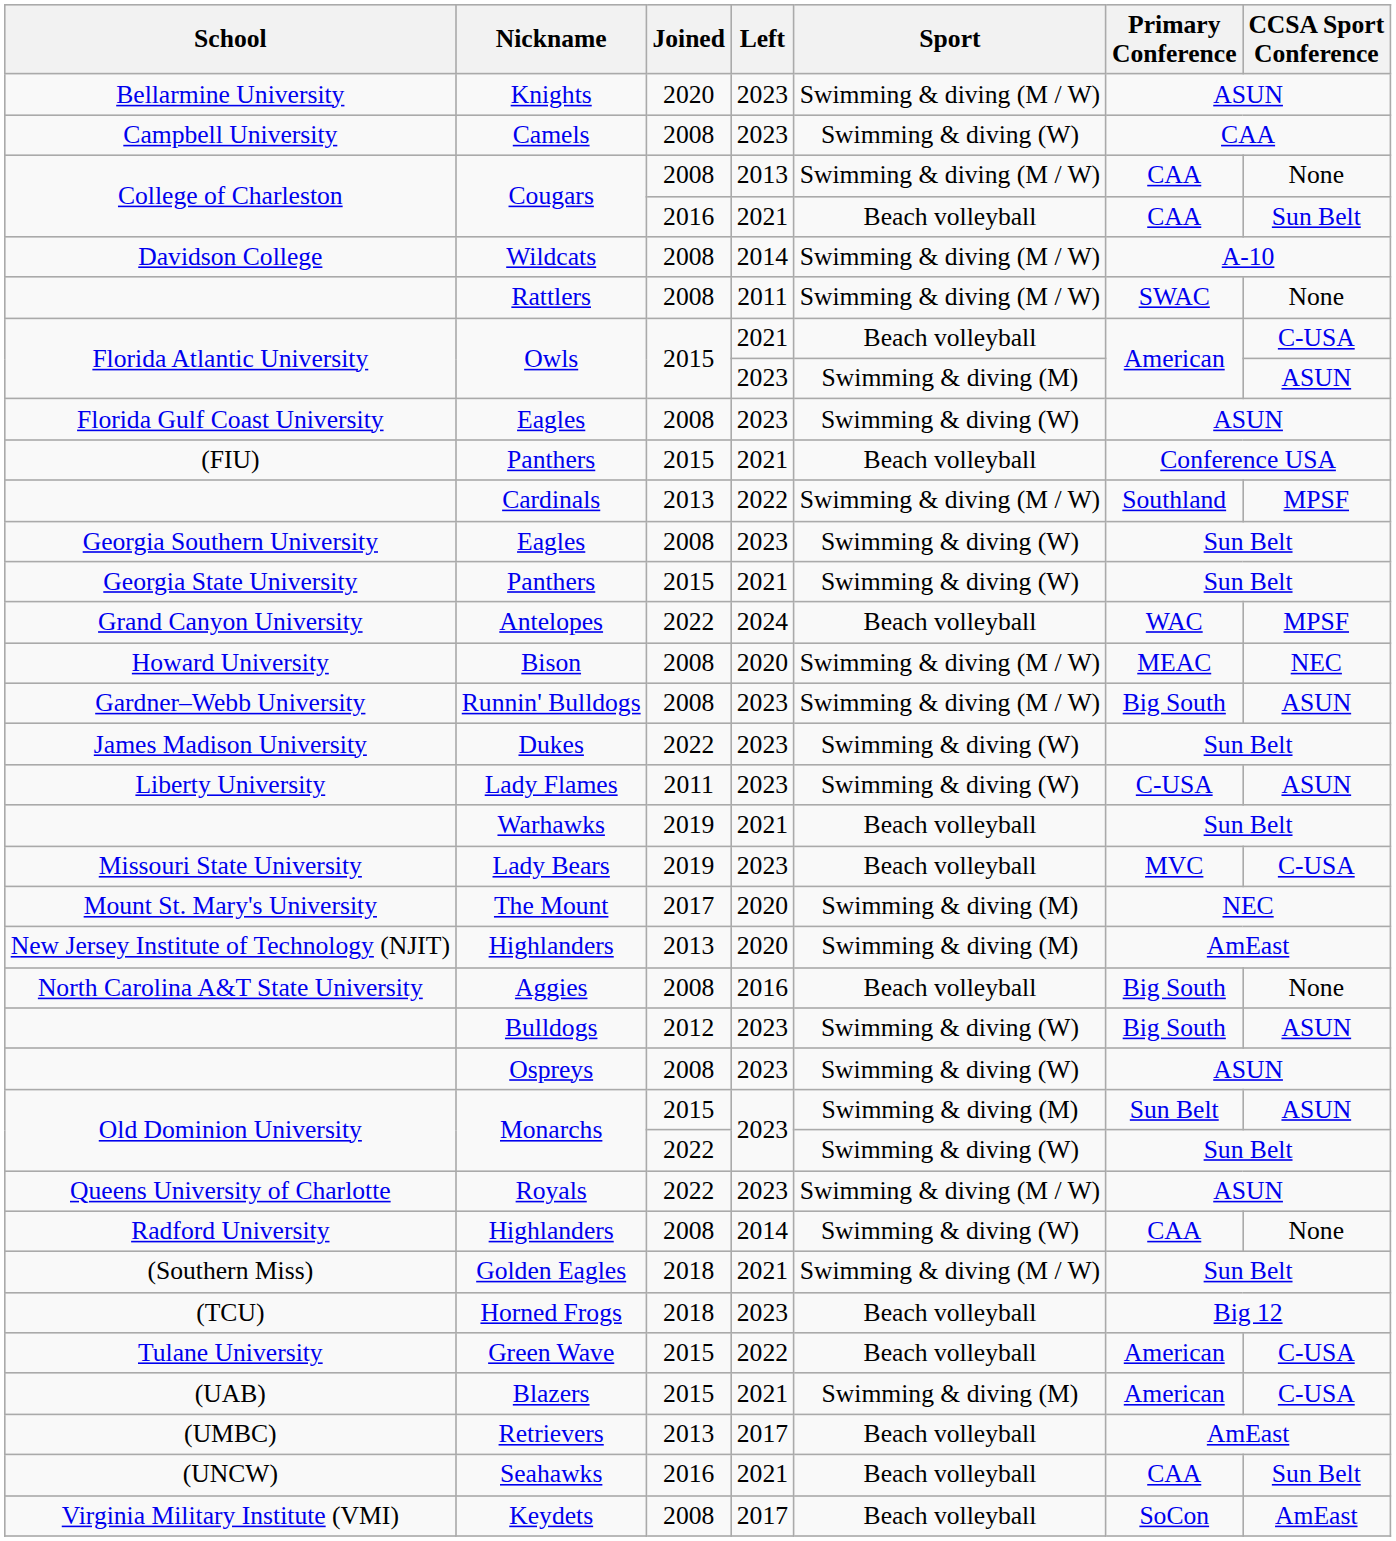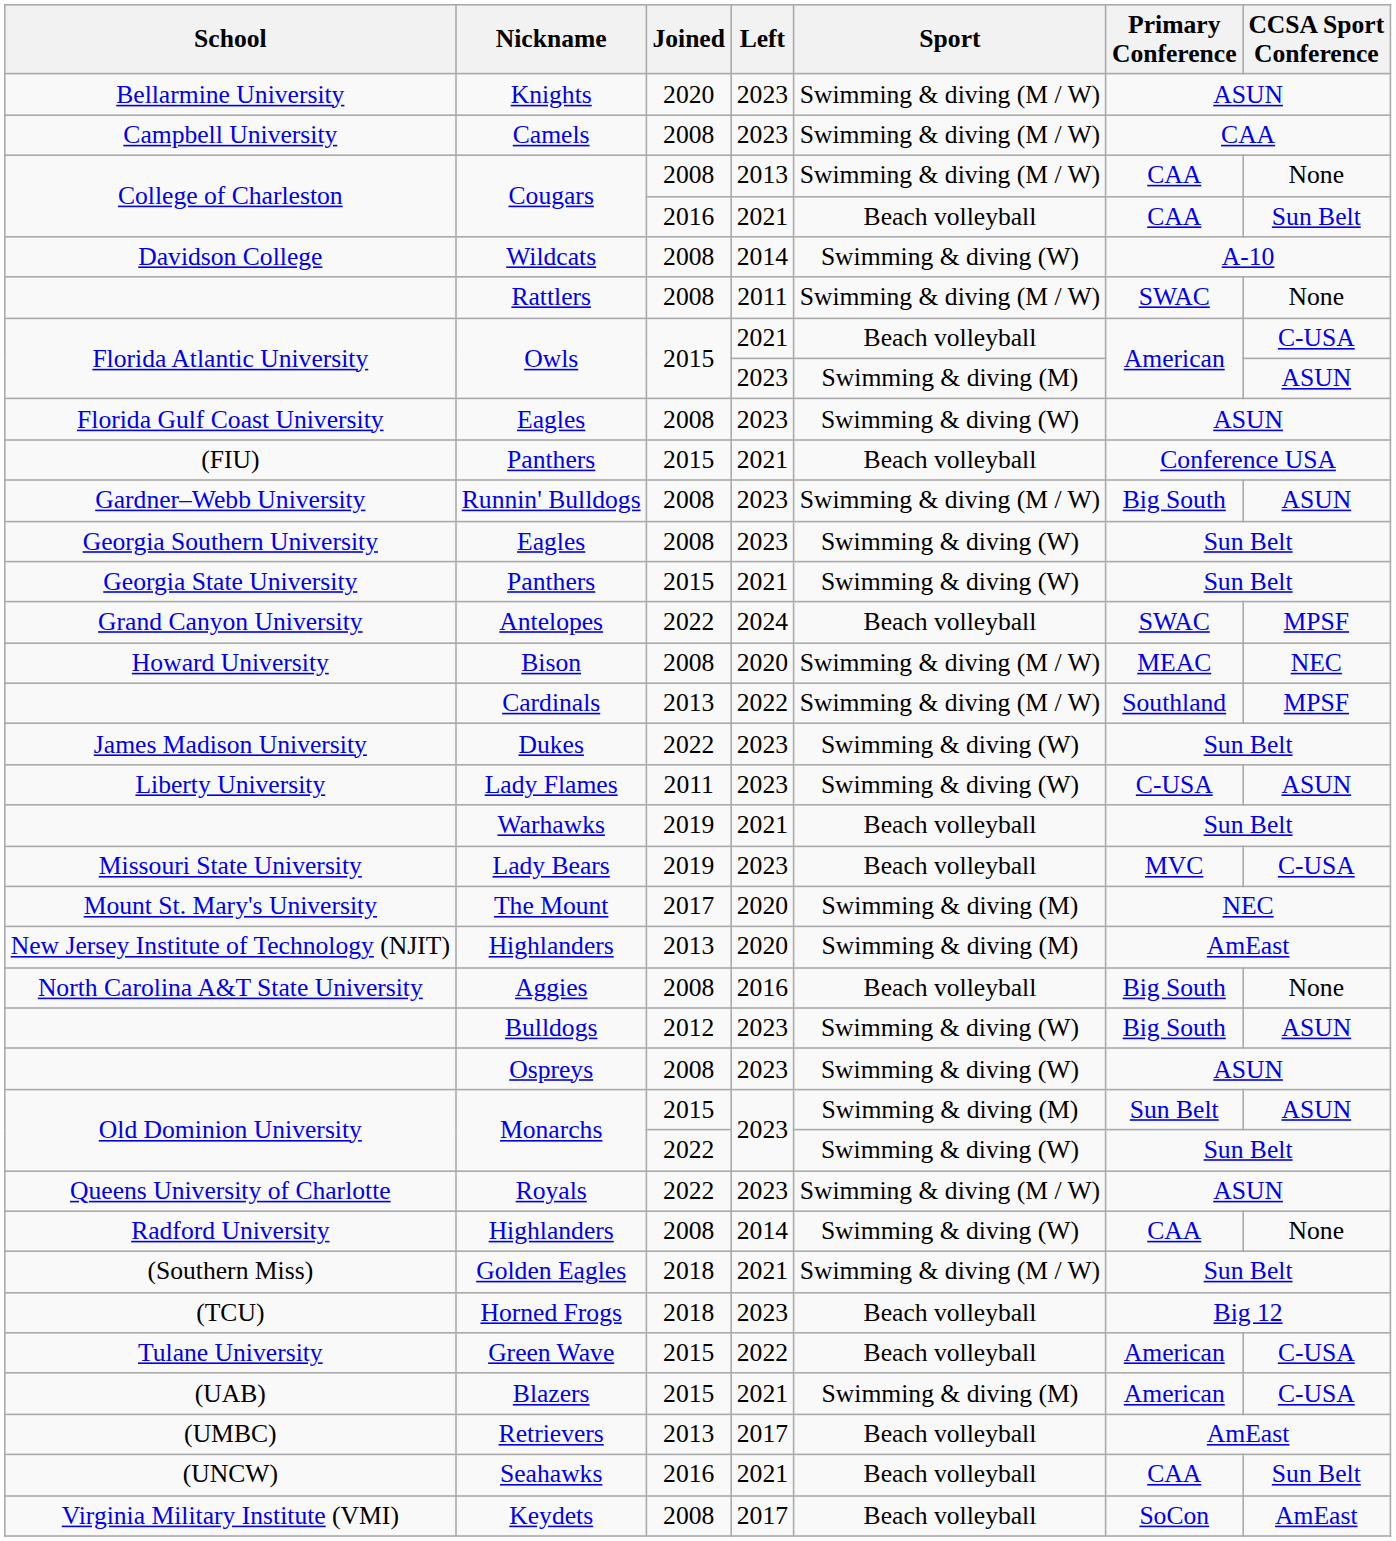Camels | Sport: Swimming & diving (W) -> Swimming & diving (M / W)
Wildcats | Sport: Swimming & diving (M / W) -> Swimming & diving (W)
rows swapped: Runnin' Bulldogs <-> Cardinals
Antelopes | Primary Conference: WAC -> SWAC
